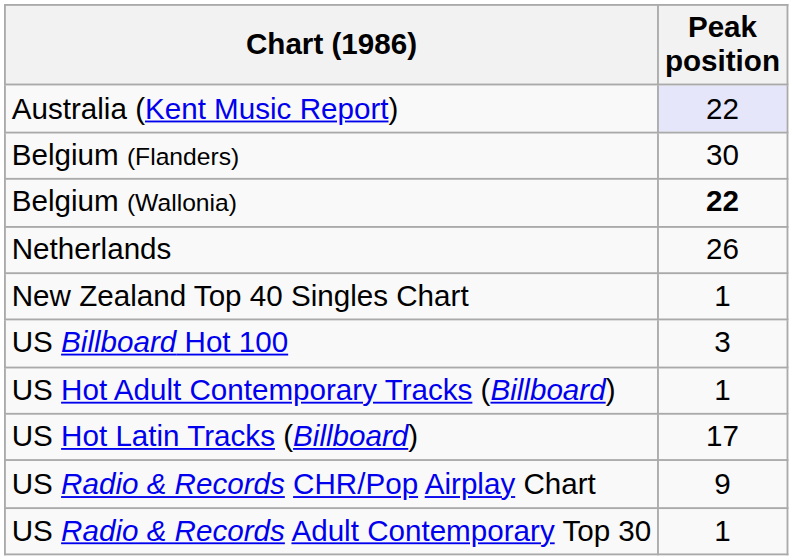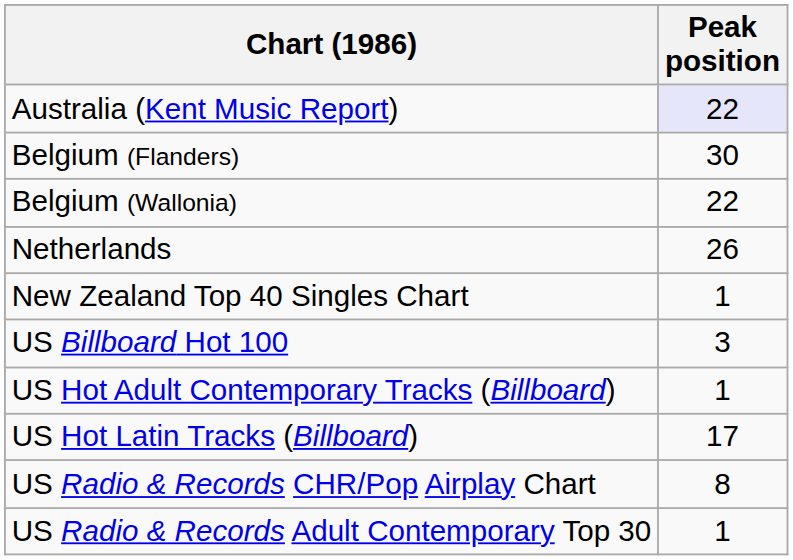Belgium (Wallonia) | Peak position: bold -> normal
US Radio & Records CHR/Pop Airplay Chart | Peak position: 9 -> 8
